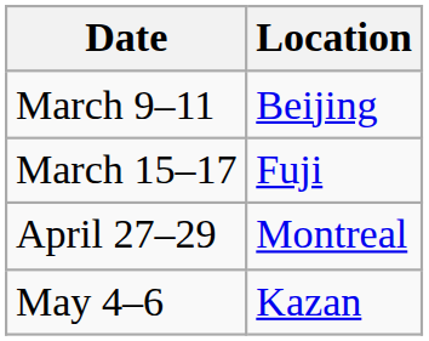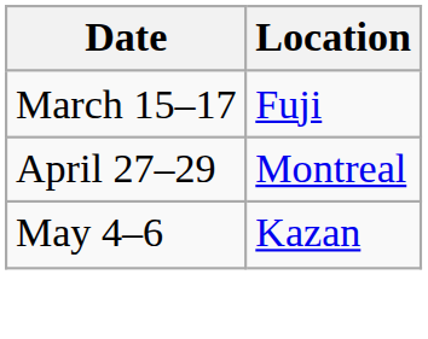- row: March 9–11 | Beijing
